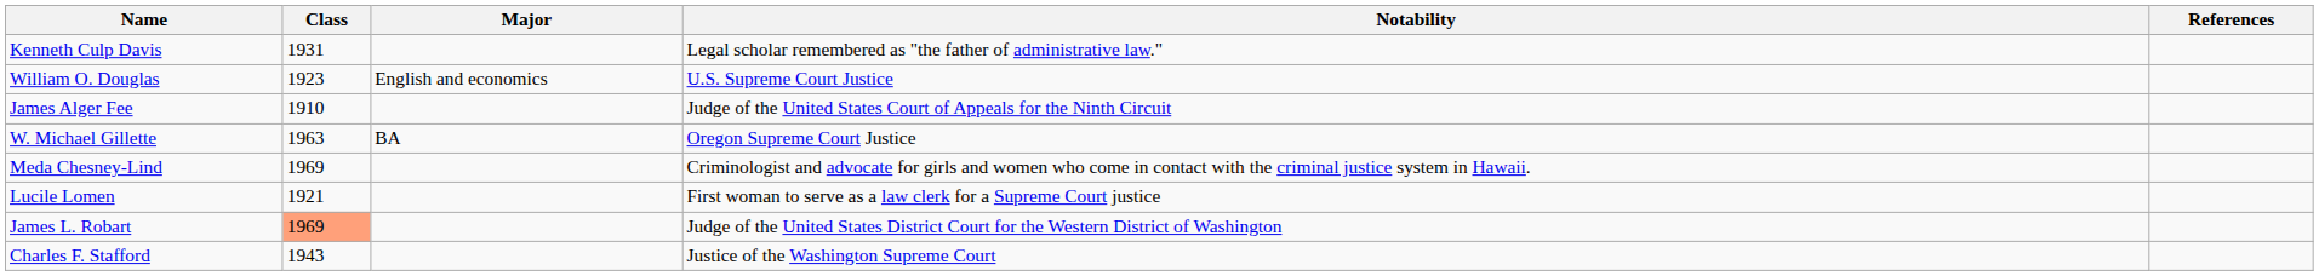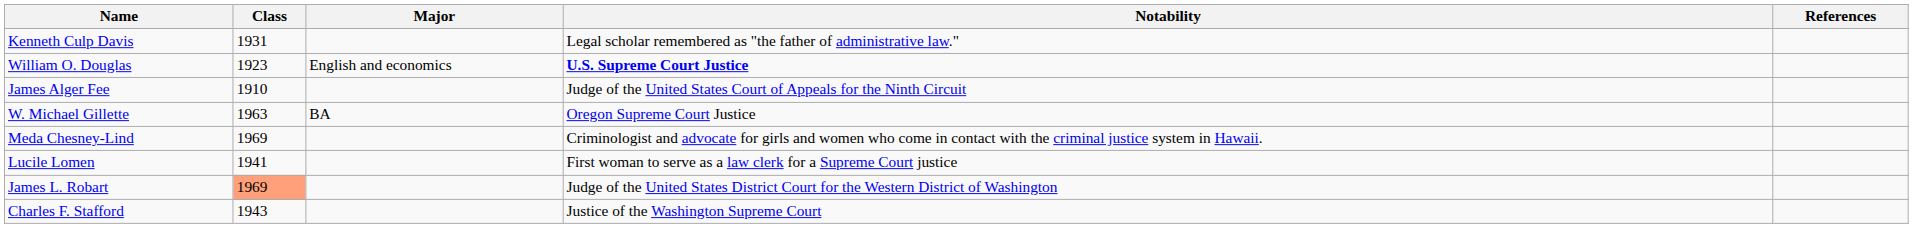William O. Douglas | Notability: normal -> bold
Lucile Lomen | Class: 1921 -> 1941
